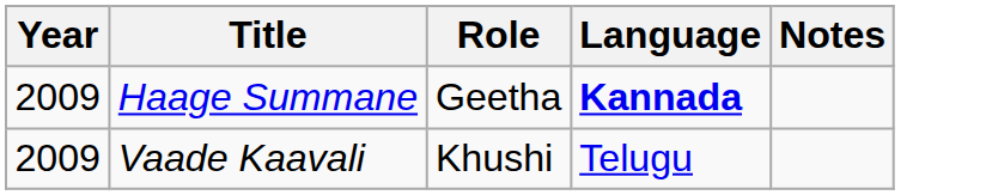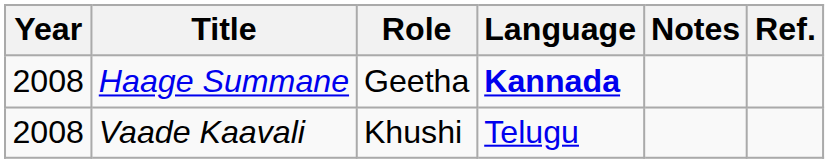+ column: Ref.
Haage Summane | Year: 2009 -> 2008
Vaade Kaavali | Year: 2009 -> 2008
